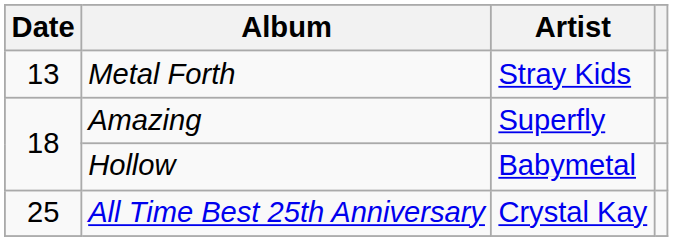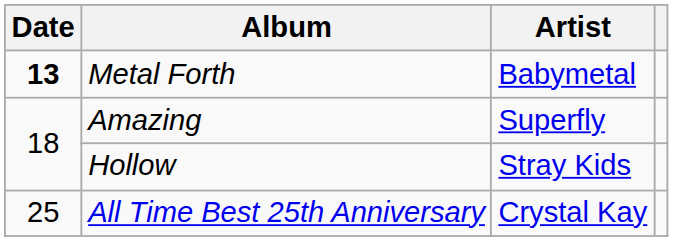Metal Forth | Date: normal -> bold
Metal Forth | Artist: Stray Kids -> Babymetal
Hollow | Artist: Babymetal -> Stray Kids
